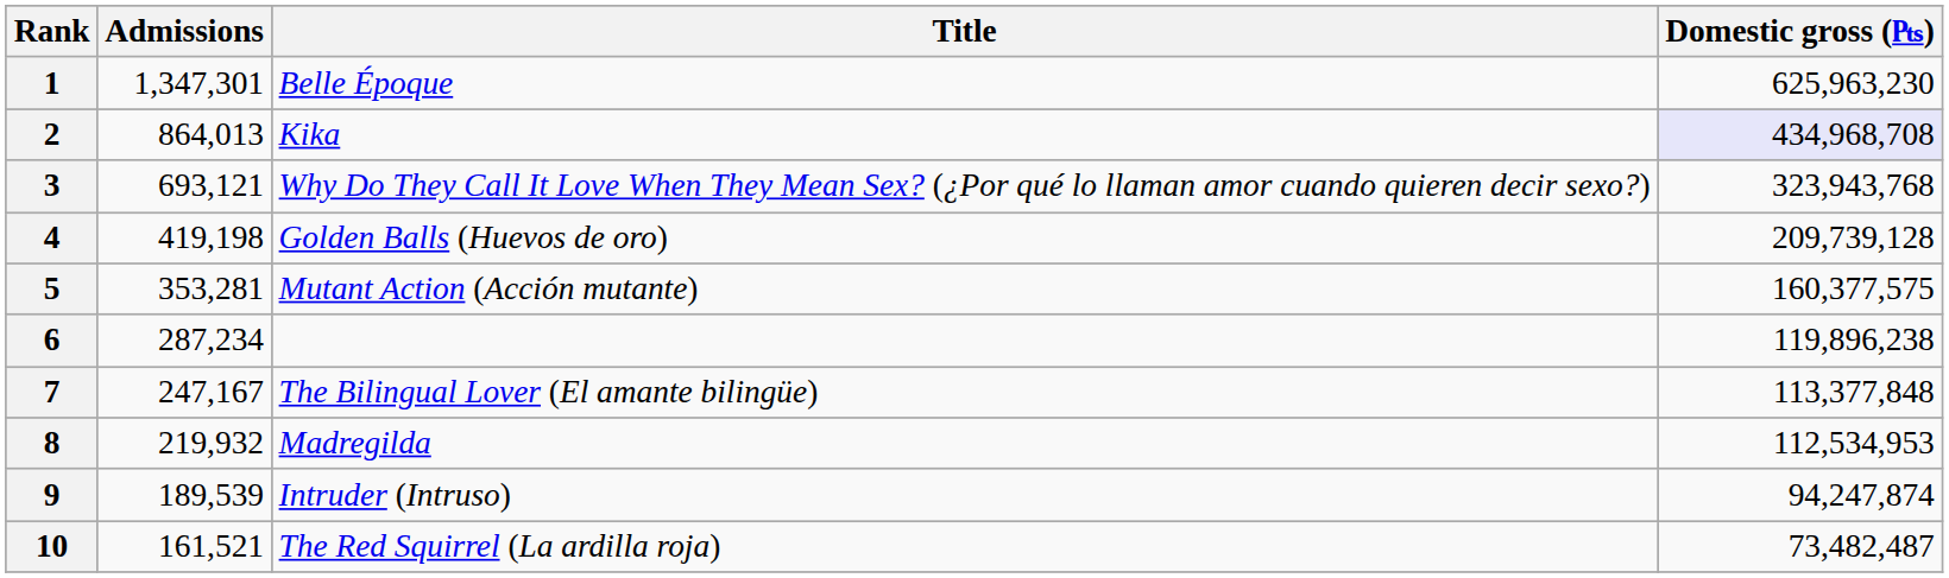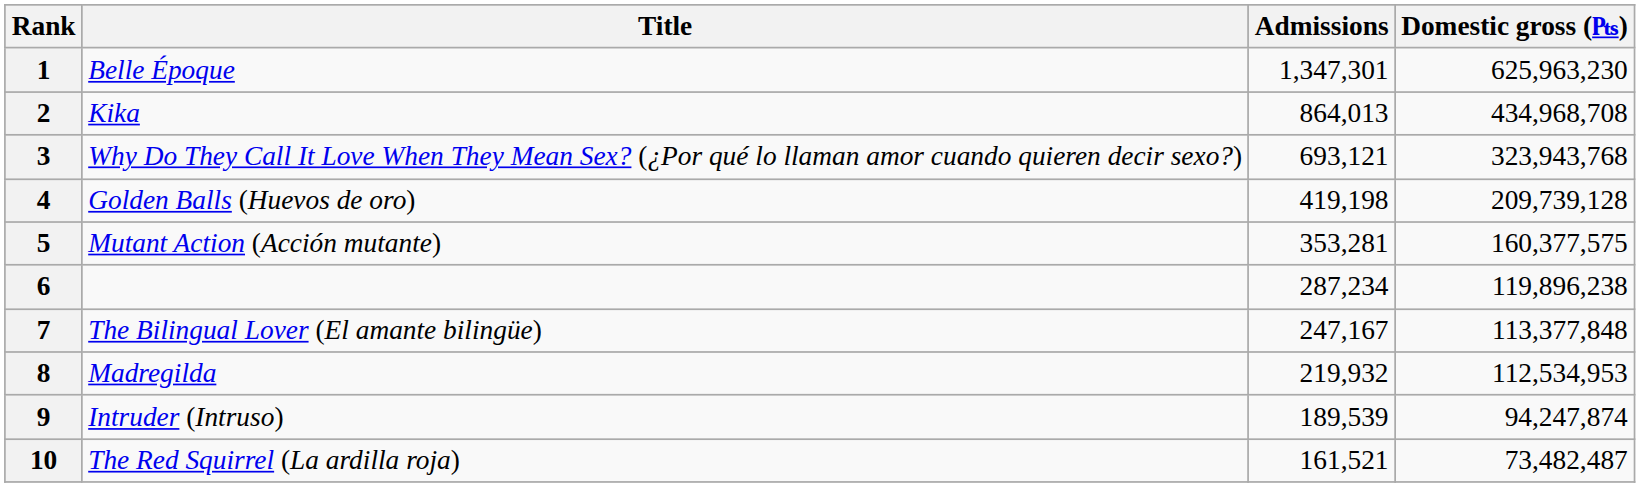columns swapped: Title <-> Admissions
2 | Domestic gross (₧): lavender background -> no background
